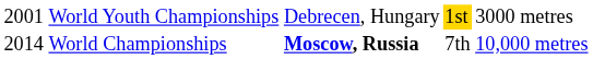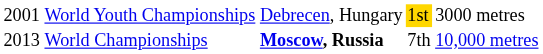World Championships | column 1: 2014 -> 2013
